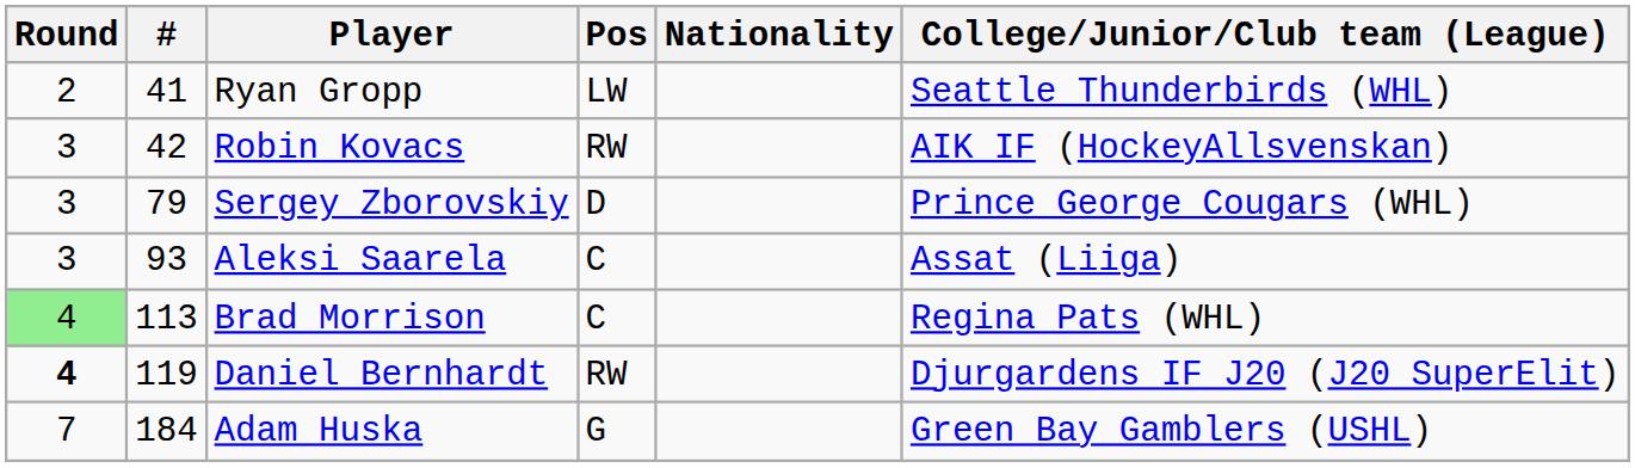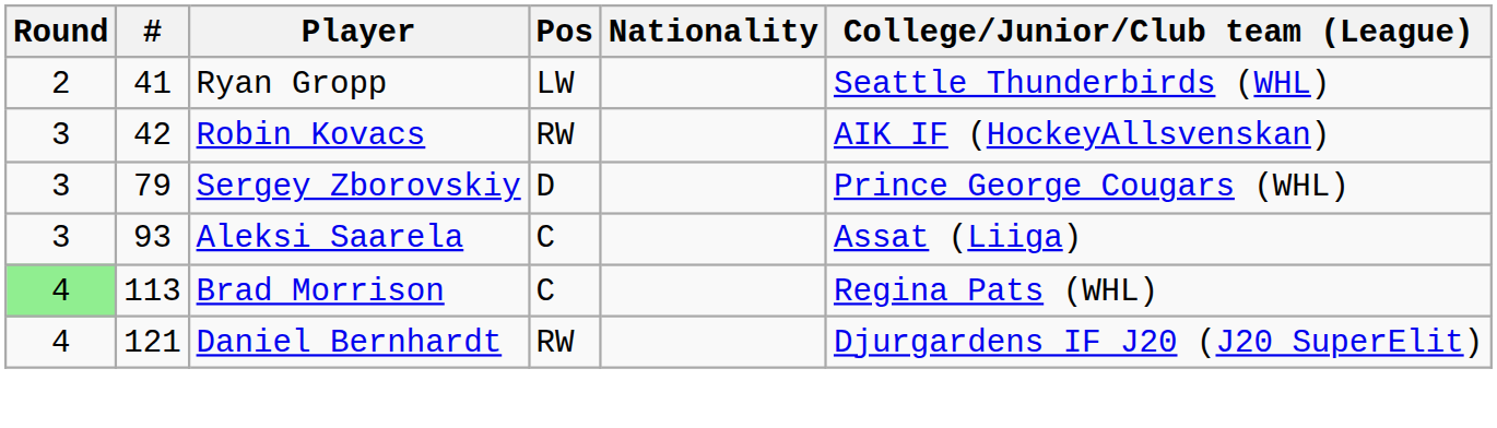Daniel Bernhardt | Round: bold -> normal
Daniel Bernhardt | #: 119 -> 121
- row: 7 | 184 | Adam Huska | G | Green Bay Gamblers (USHL)
